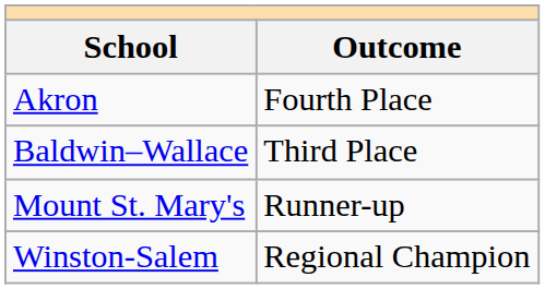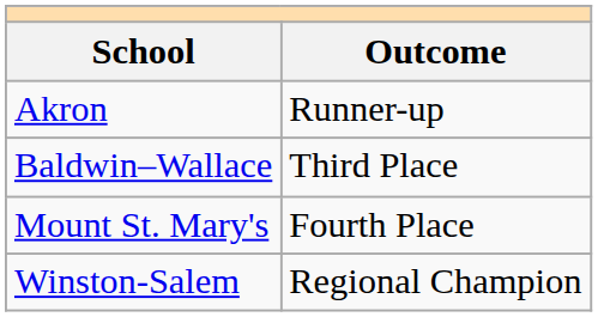Akron | Outcome: Fourth Place -> Runner-up
Mount St. Mary's | Outcome: Runner-up -> Fourth Place
